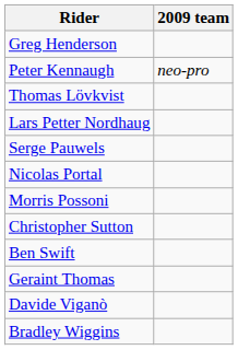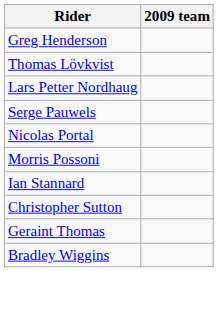- row: Peter Kennaugh | neo-pro
+ row: Ian Stannard
- row: Ben Swift
- row: Davide Viganò
